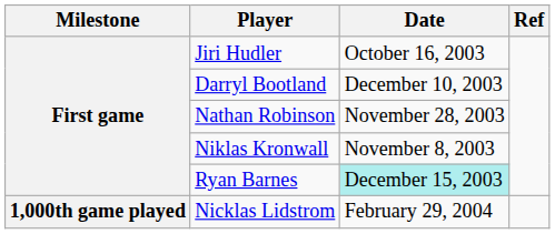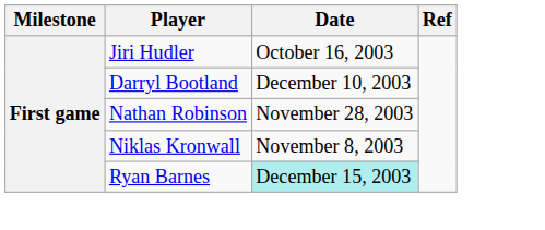- row: 1,000th game played | Nicklas Lidstrom | February 29, 2004
